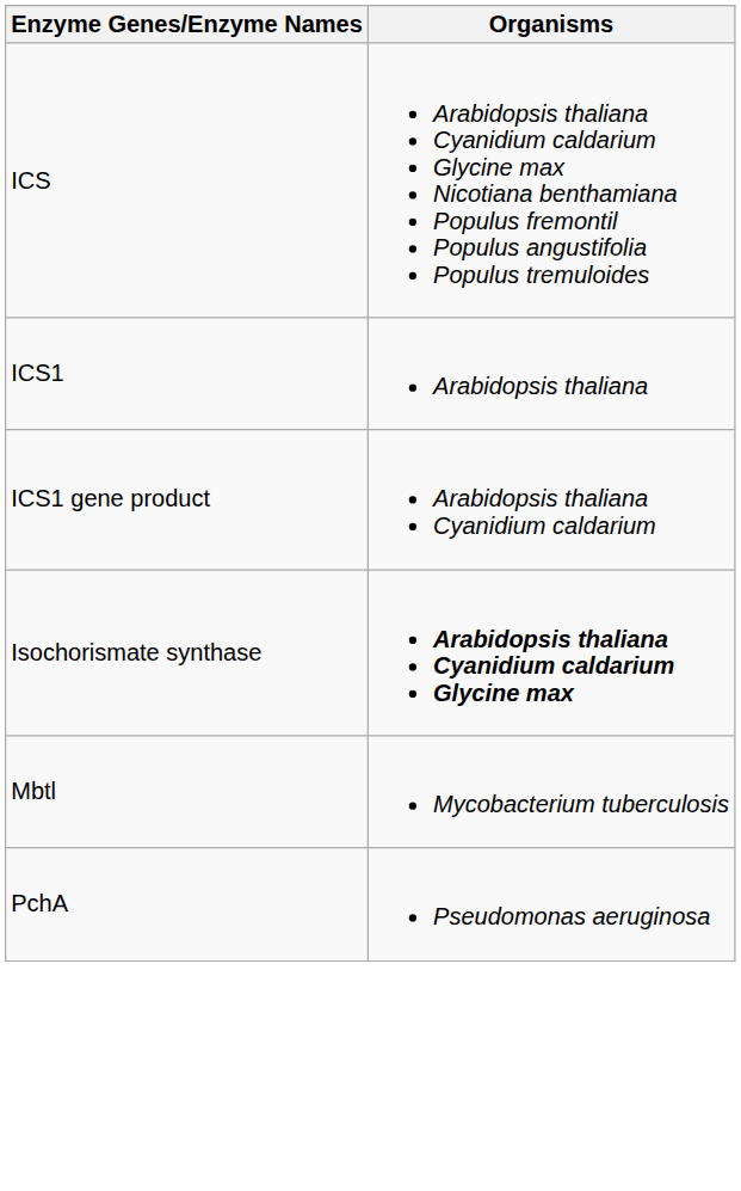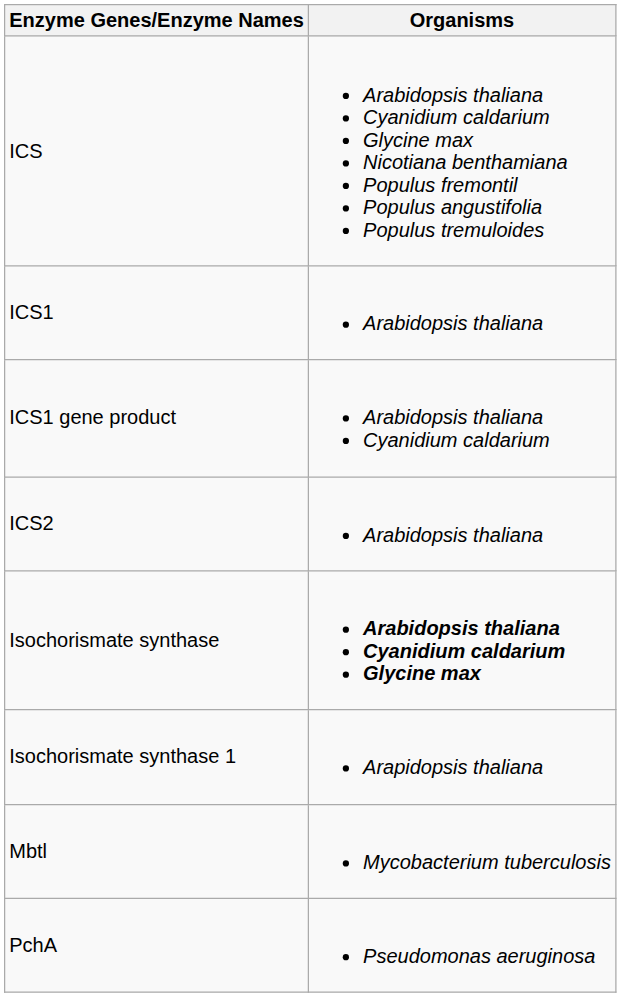+ row: ICS2 | Arabidopsis thaliana
+ row: Isochorismate synthase 1 | Arapidopsis thaliana
